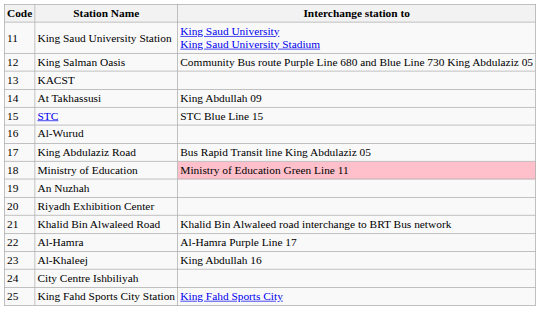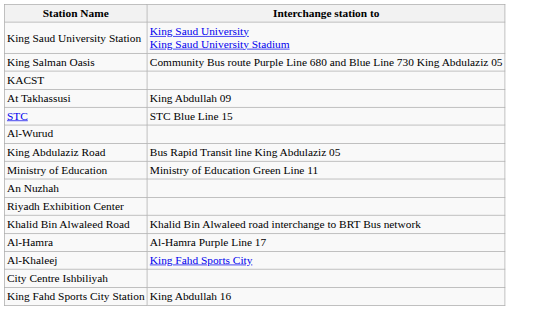- column: Code | 11 | 12 | 13 | 14 | 15 | 16 | 17 | 18 | 19 | 20 | 21 | 22 | 23 | 24 | 25
Ministry of Education | Interchange station to: pink background -> no background
Al-Khaleej | Interchange station to: King Abdullah 16 -> King Fahd Sports City
King Fahd Sports City Station | Interchange station to: King Fahd Sports City -> King Abdullah 16
